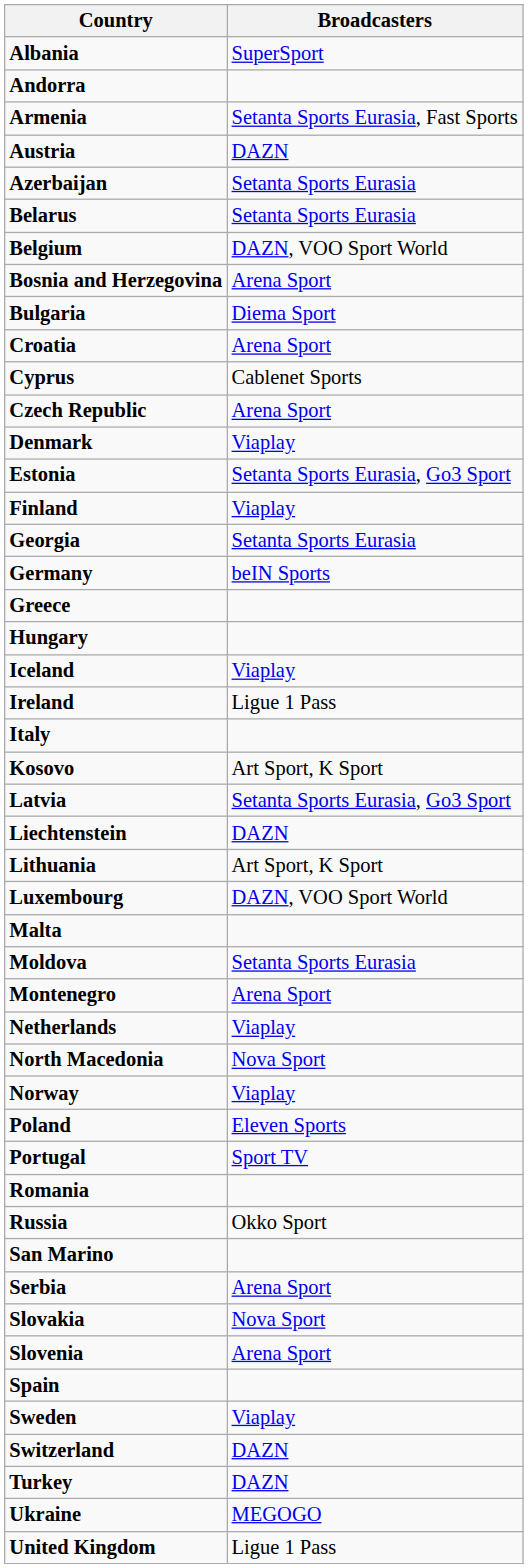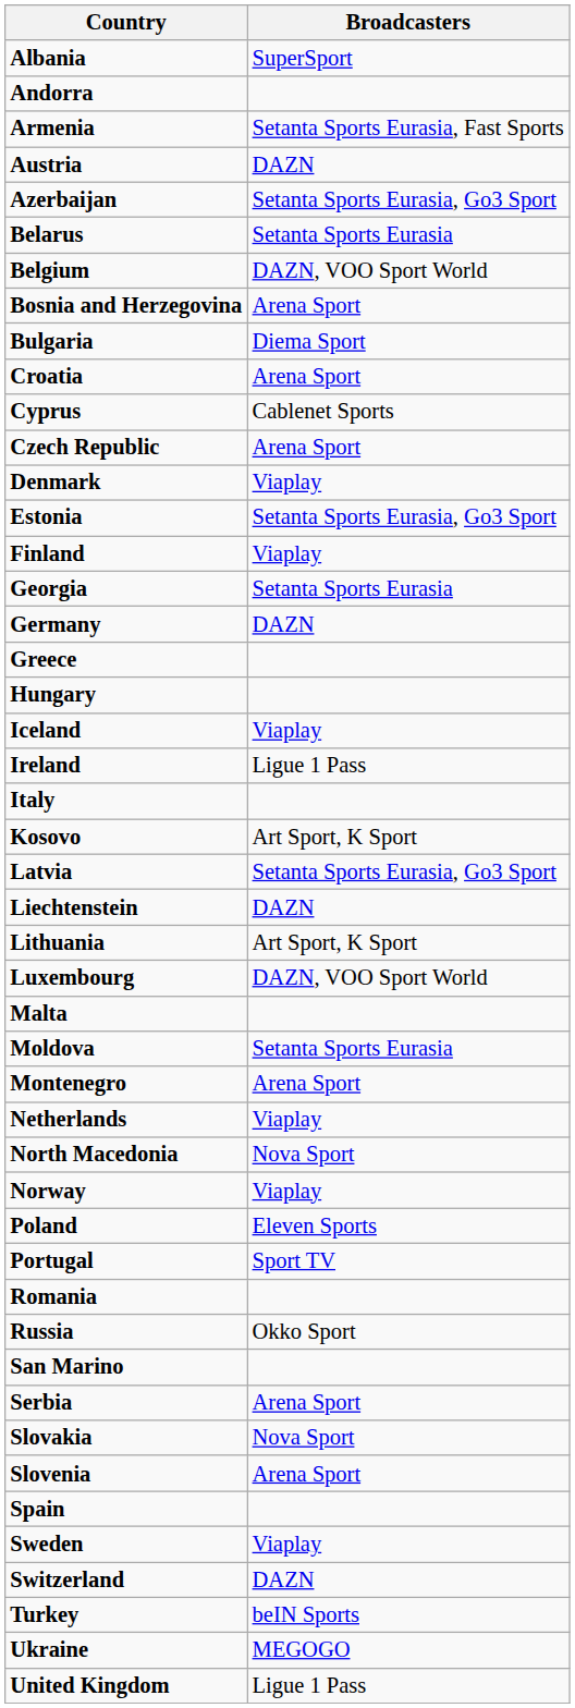Azerbaijan | Broadcasters: Setanta Sports Eurasia -> Setanta Sports Eurasia, Go3 Sport
Germany | Broadcasters: beIN Sports -> DAZN
Turkey | Broadcasters: DAZN -> beIN Sports
